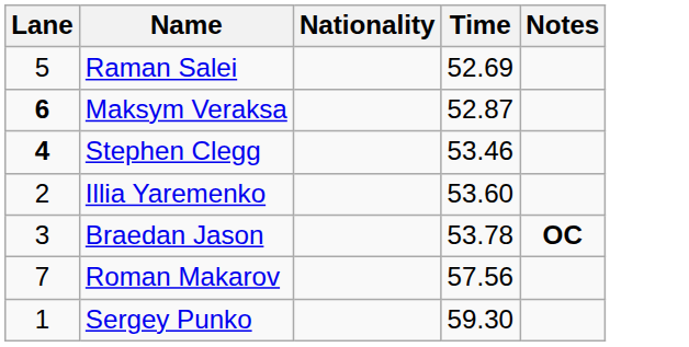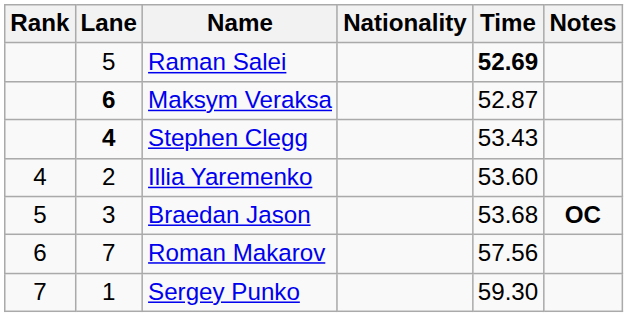+ column: Rank | 4 | 5 | 6 | 7
Raman Salei | Time: normal -> bold
Stephen Clegg | Time: 53.46 -> 53.43
Braedan Jason | Time: 53.78 -> 53.68
